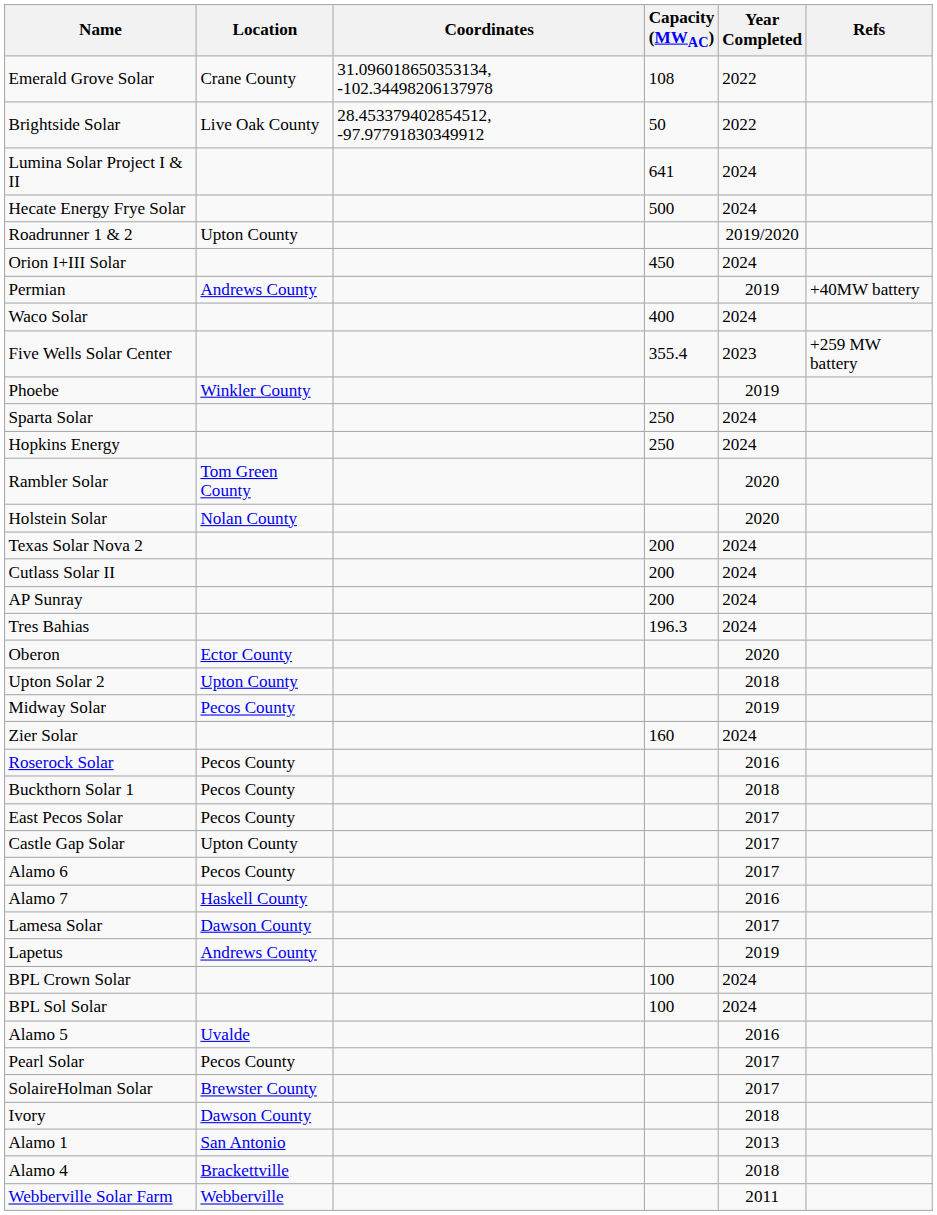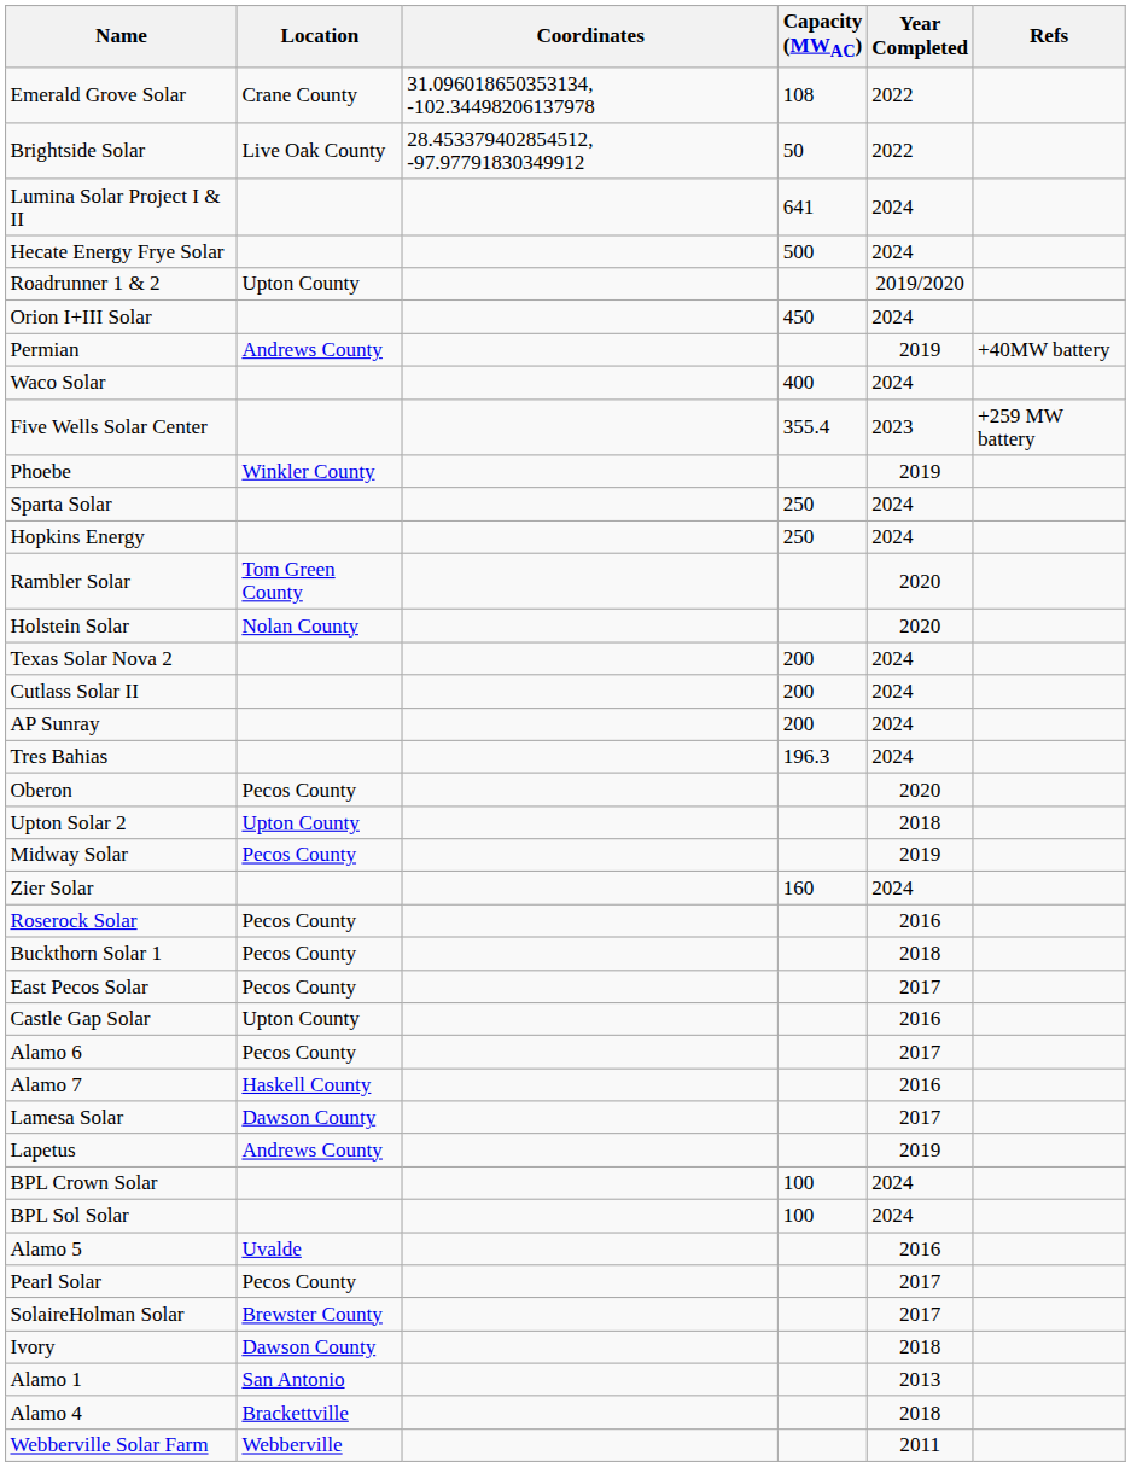Oberon | Location: Ector County -> Pecos County
Castle Gap Solar | Year Completed: 2017 -> 2016
